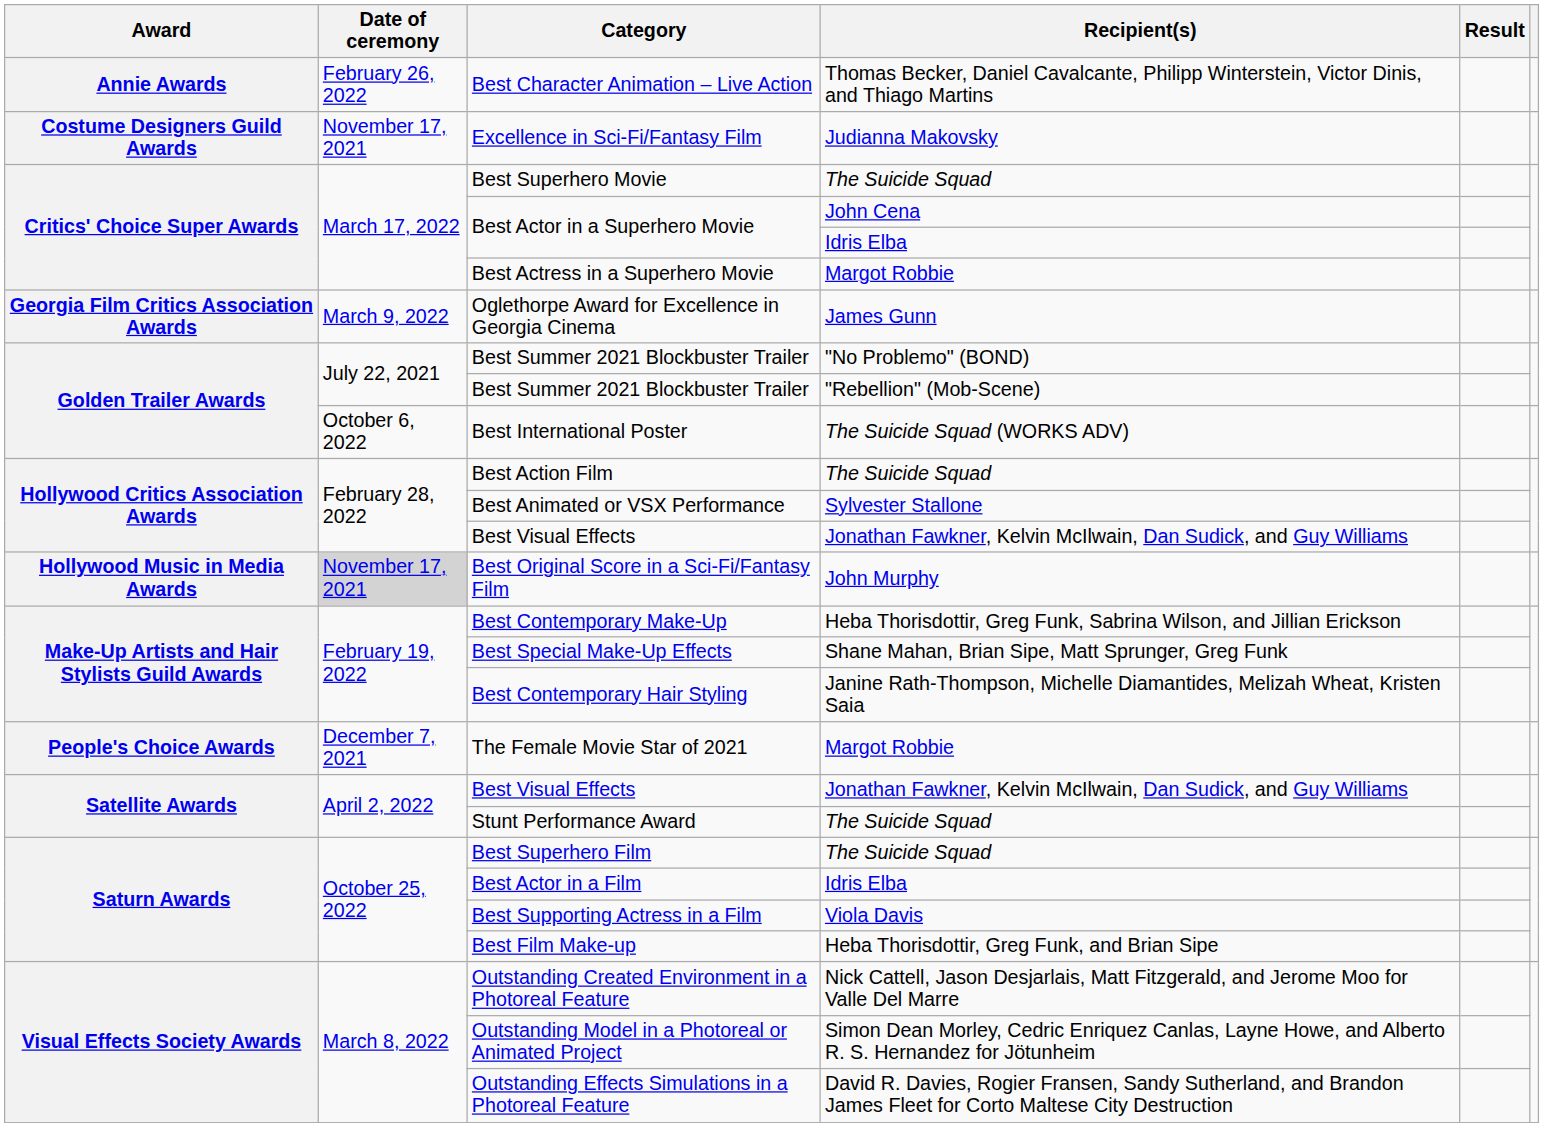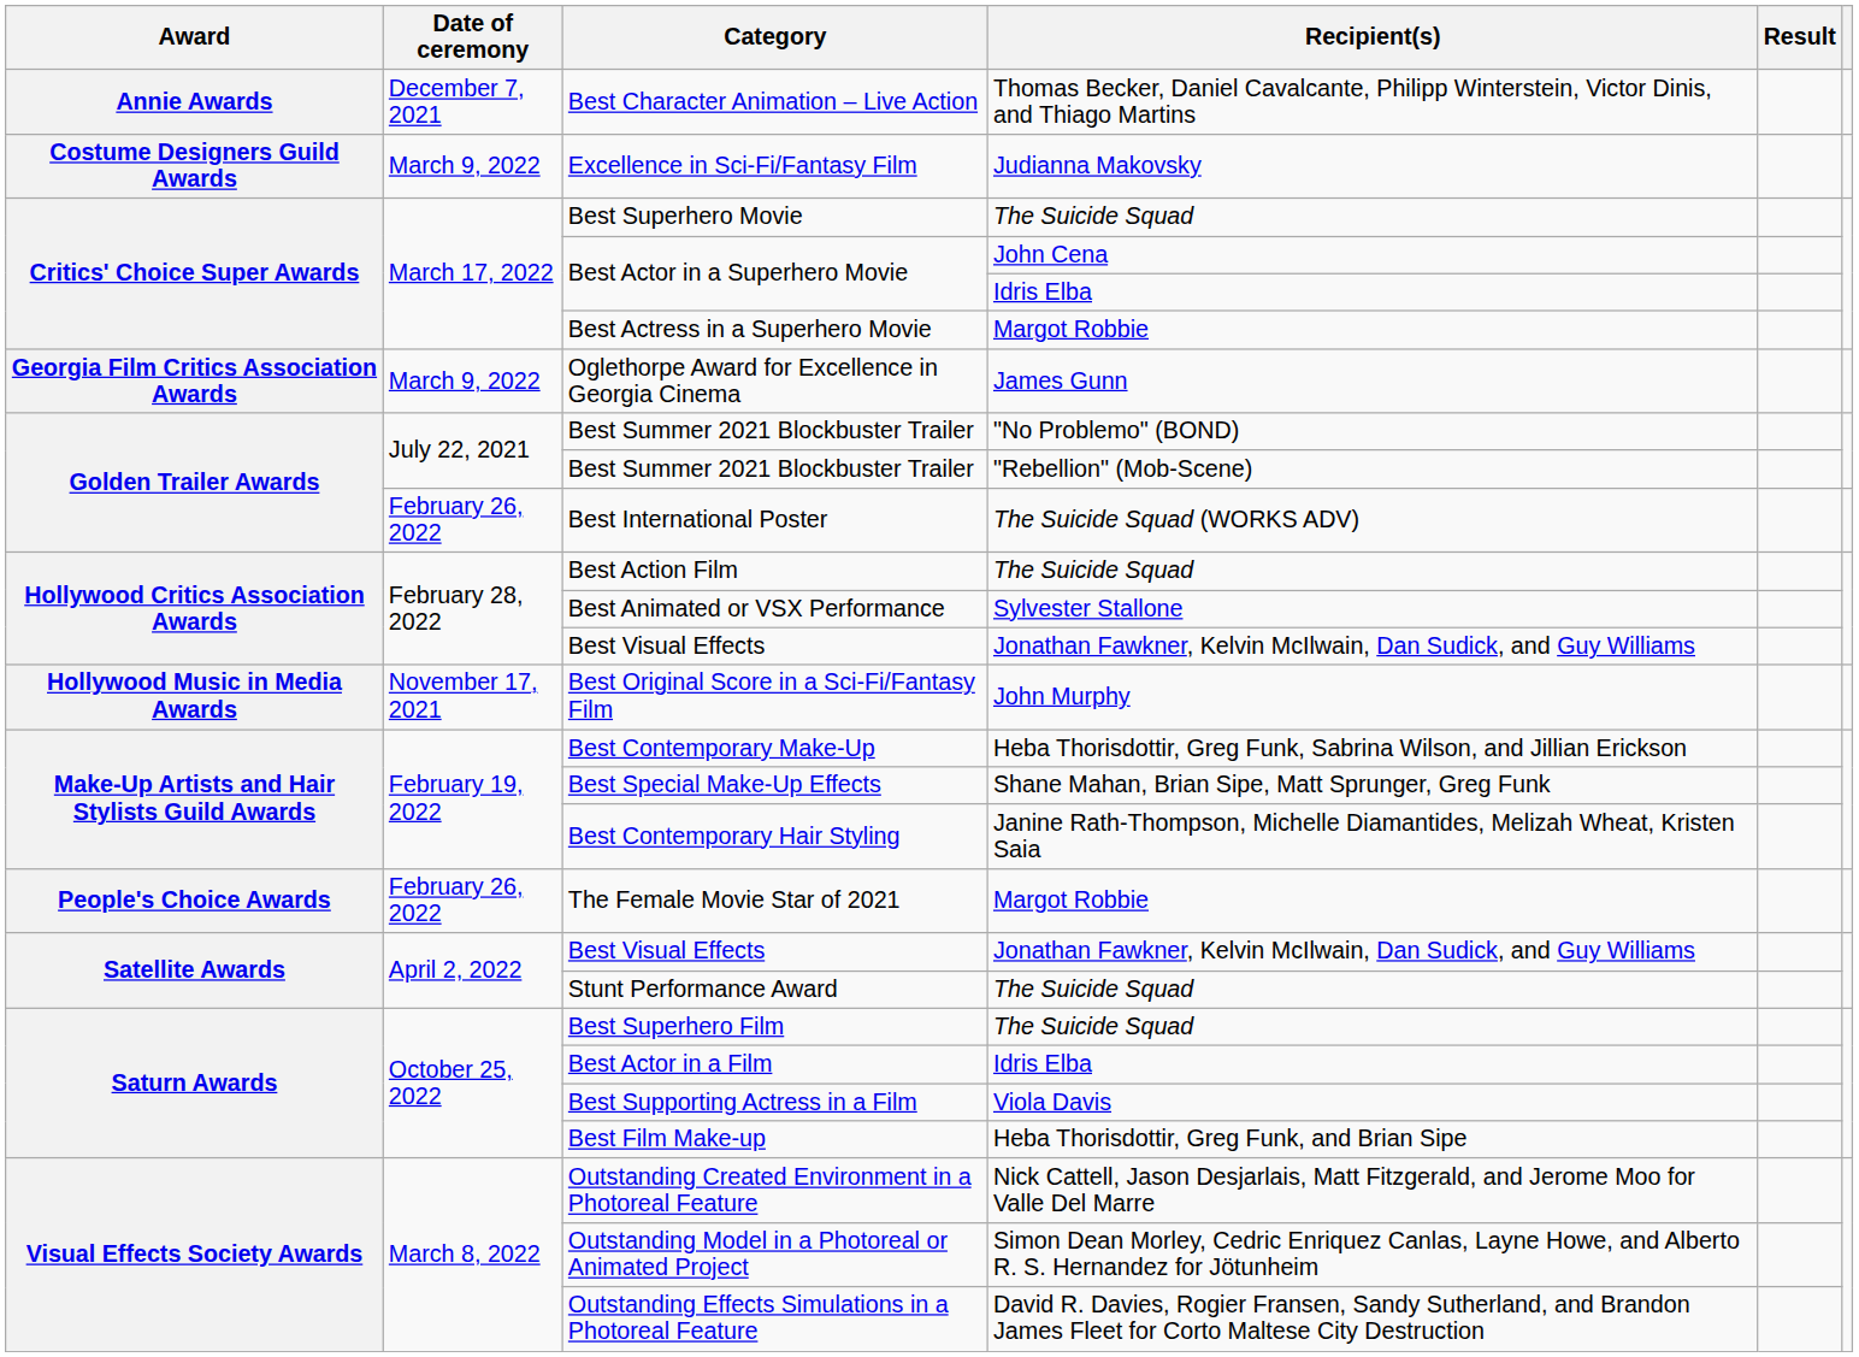Best Character Animation – Live Action | Date of ceremony: February 26, 2022 -> December 7, 2021
Excellence in Sci-Fi/Fantasy Film | Date of ceremony: November 17, 2021 -> March 9, 2022
Best International Poster | Date of ceremony: October 6, 2022 -> February 26, 2022
Best Original Score in a Sci-Fi/Fantasy Film | Date of ceremony: lightgrey background -> no background
The Female Movie Star of 2021 | Date of ceremony: December 7, 2021 -> February 26, 2022
